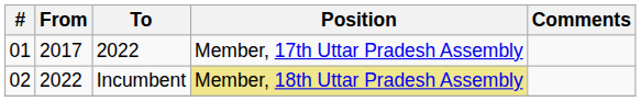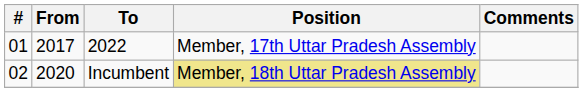Incumbent | From: 2022 -> 2020
